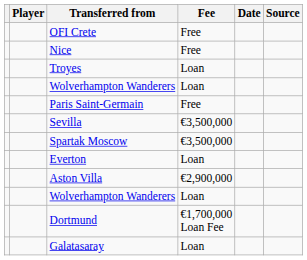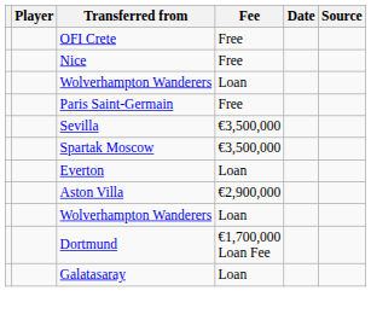- row: Troyes | Loan
